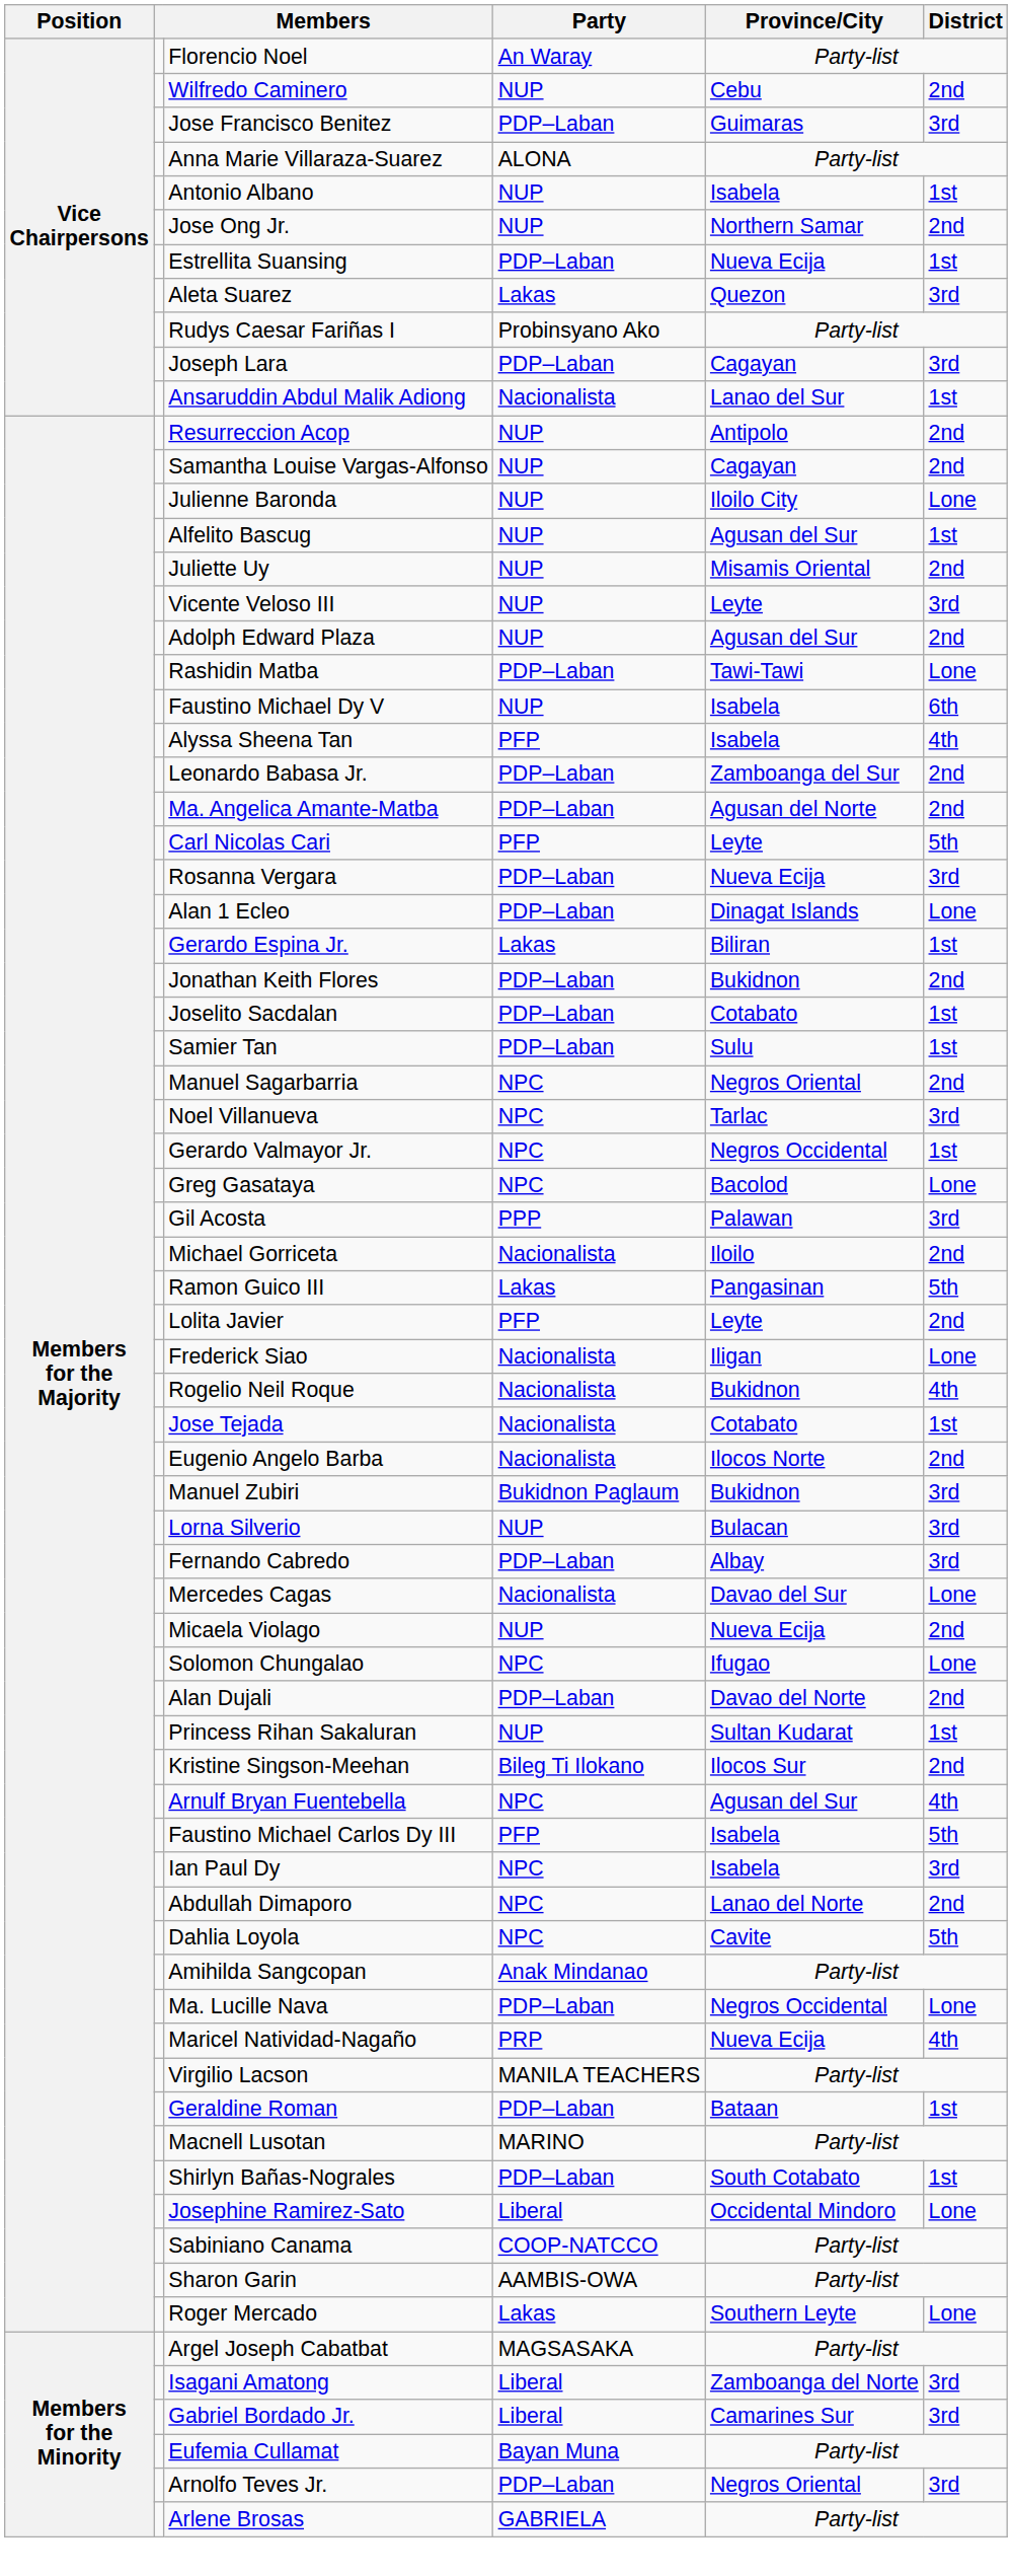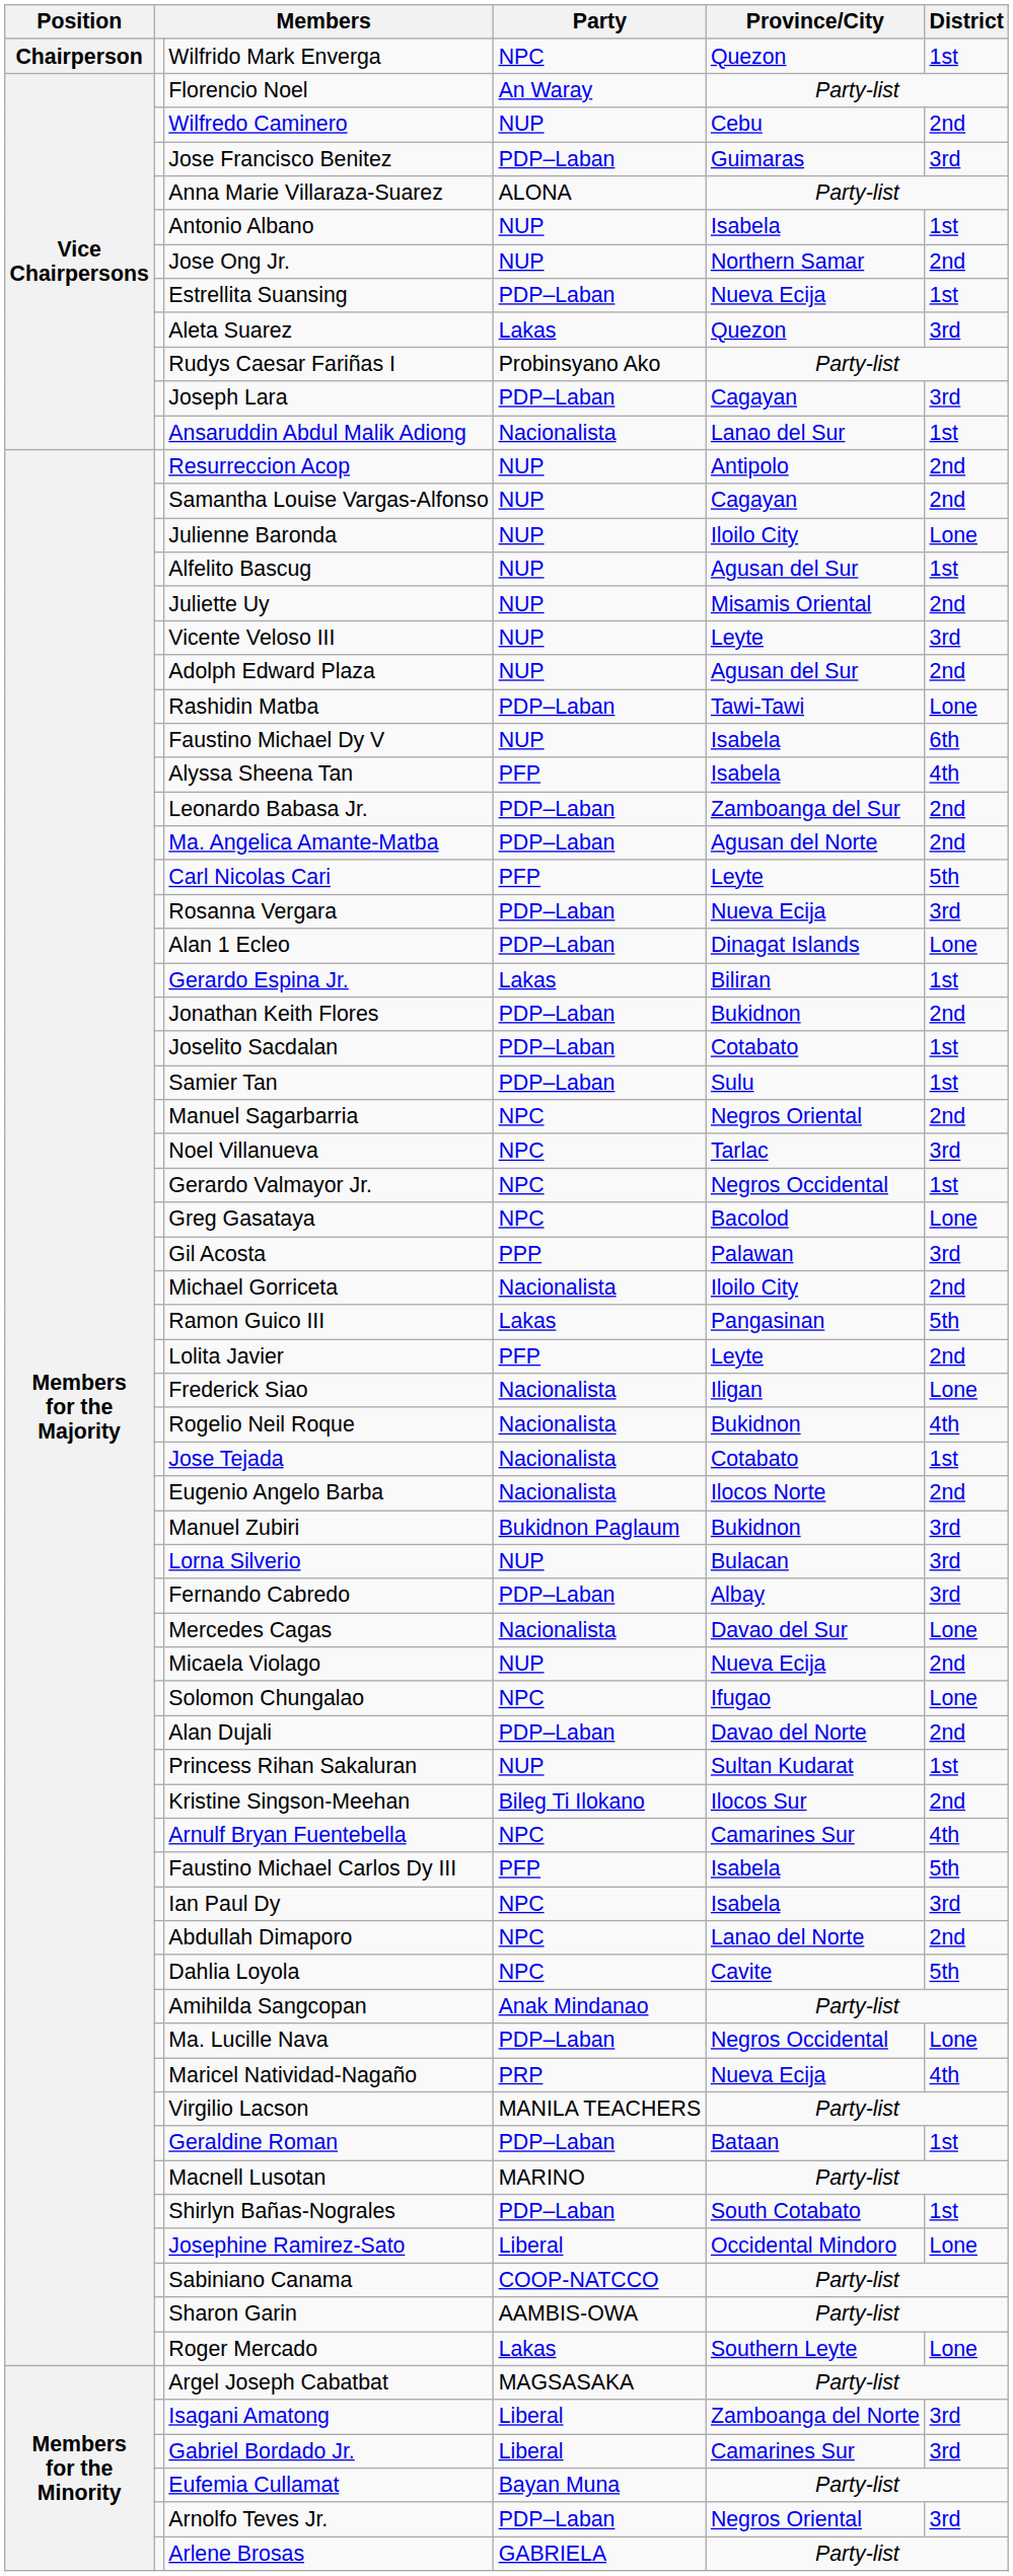+ row: Chairperson | Wilfrido Mark Enverga | NPC | Quezon | 1st
Michael Gorriceta | Province/City: Iloilo -> Iloilo City
Arnulf Bryan Fuentebella | Province/City: Agusan del Sur -> Camarines Sur
